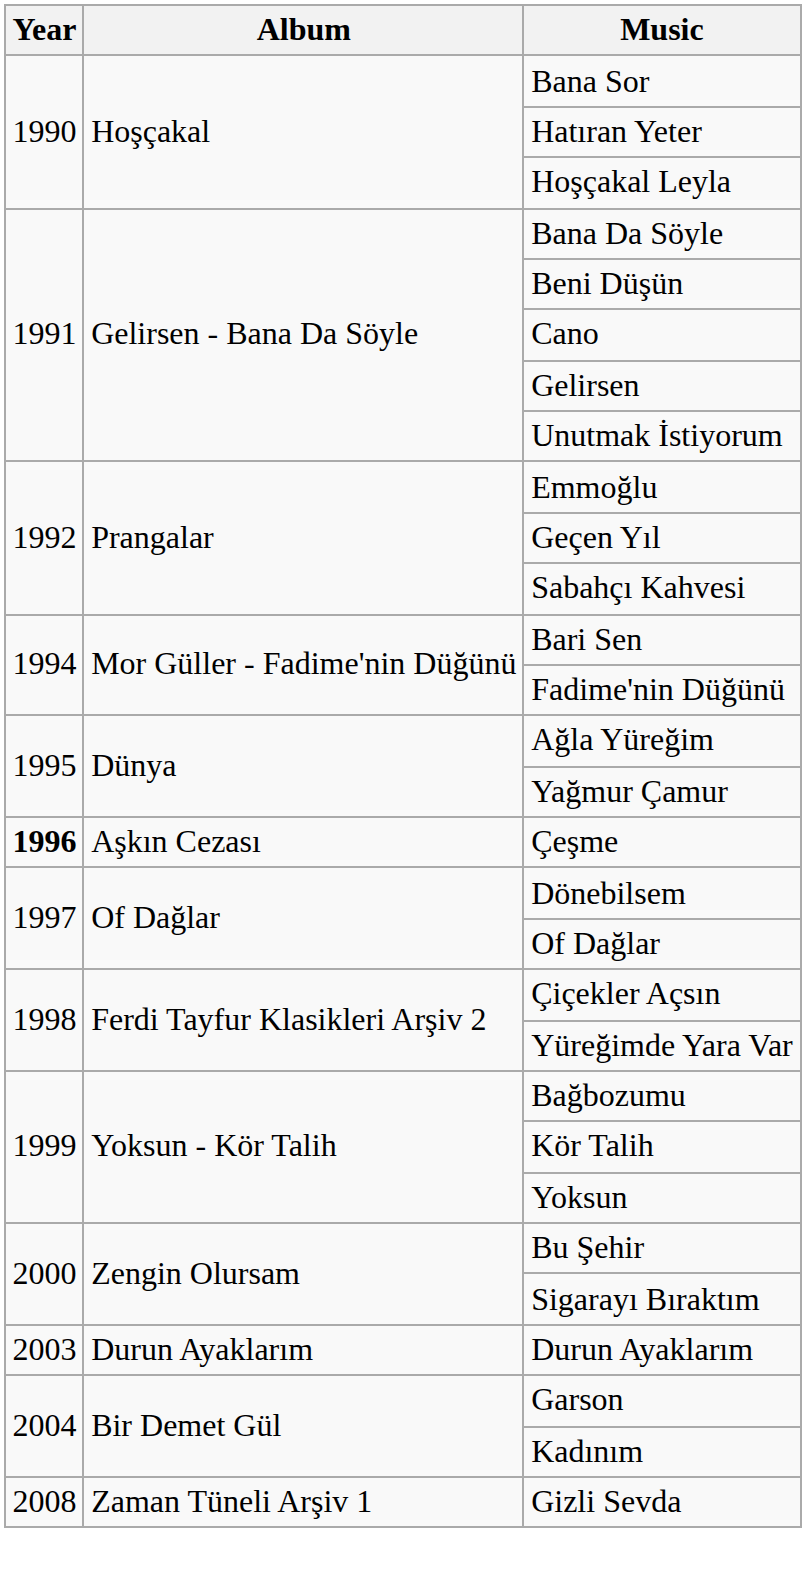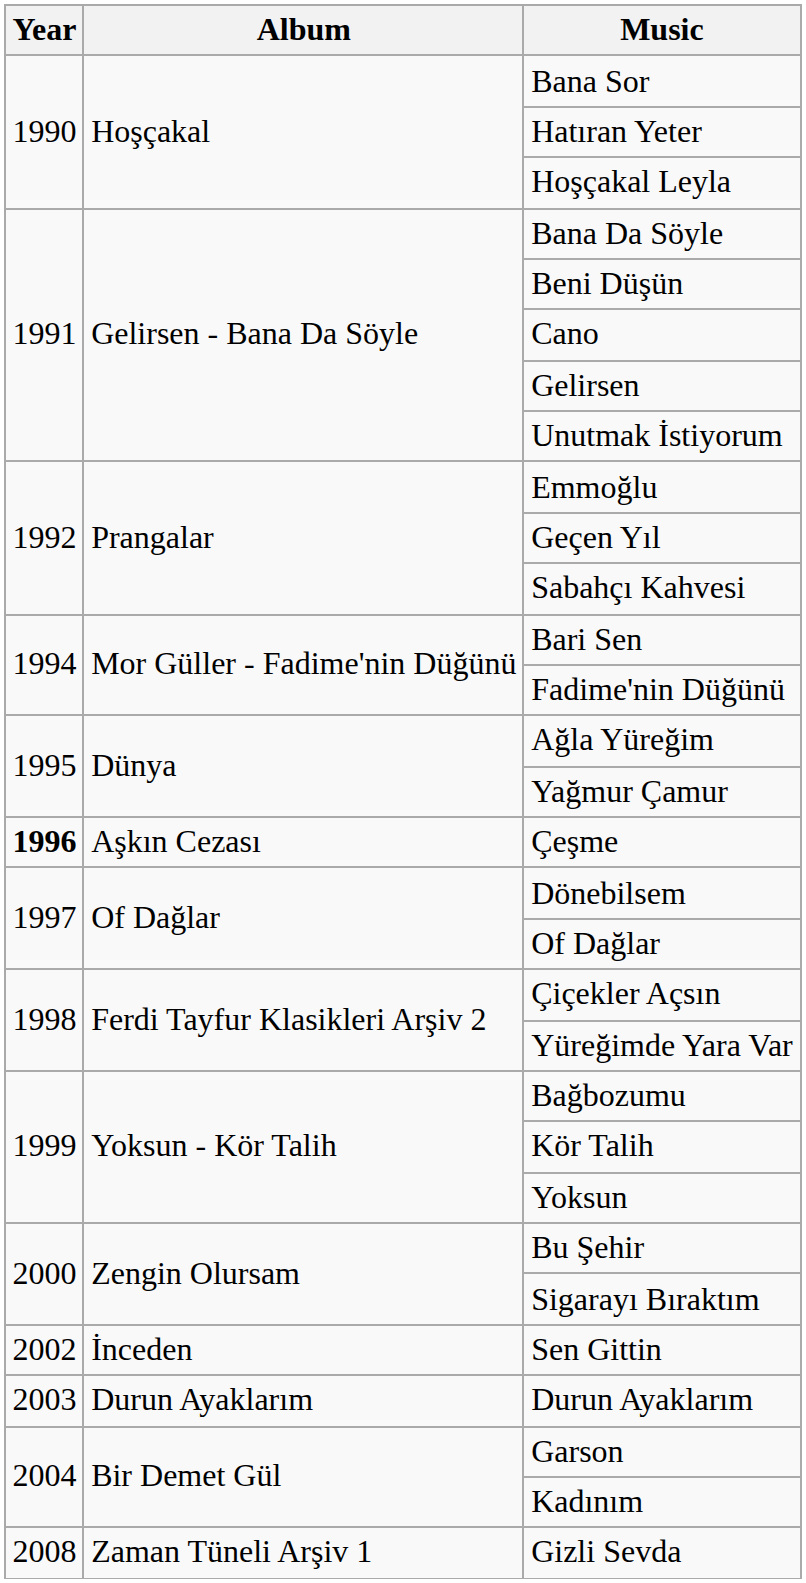+ row: 2002 | İnceden | Sen Gittin
